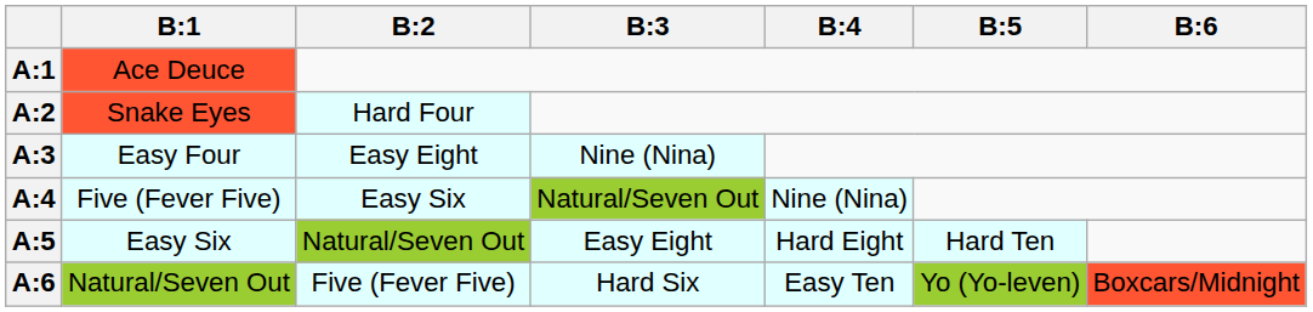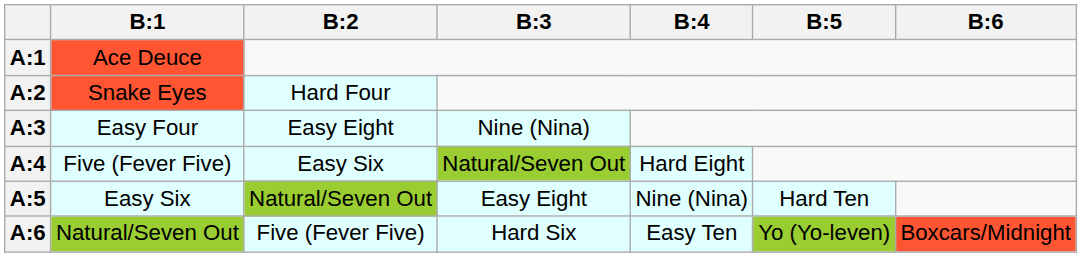A:4 | B:4: Nine (Nina) -> Hard Eight
A:5 | B:4: Hard Eight -> Nine (Nina)
